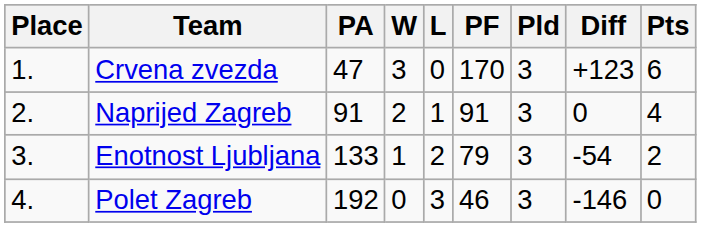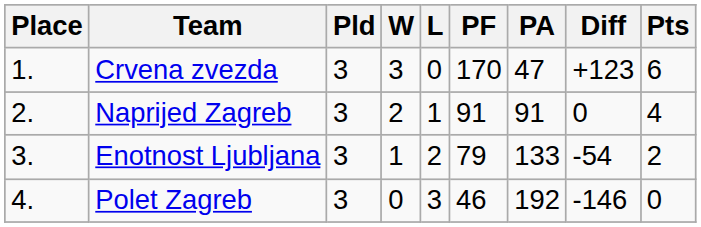columns swapped: Pld <-> PA
